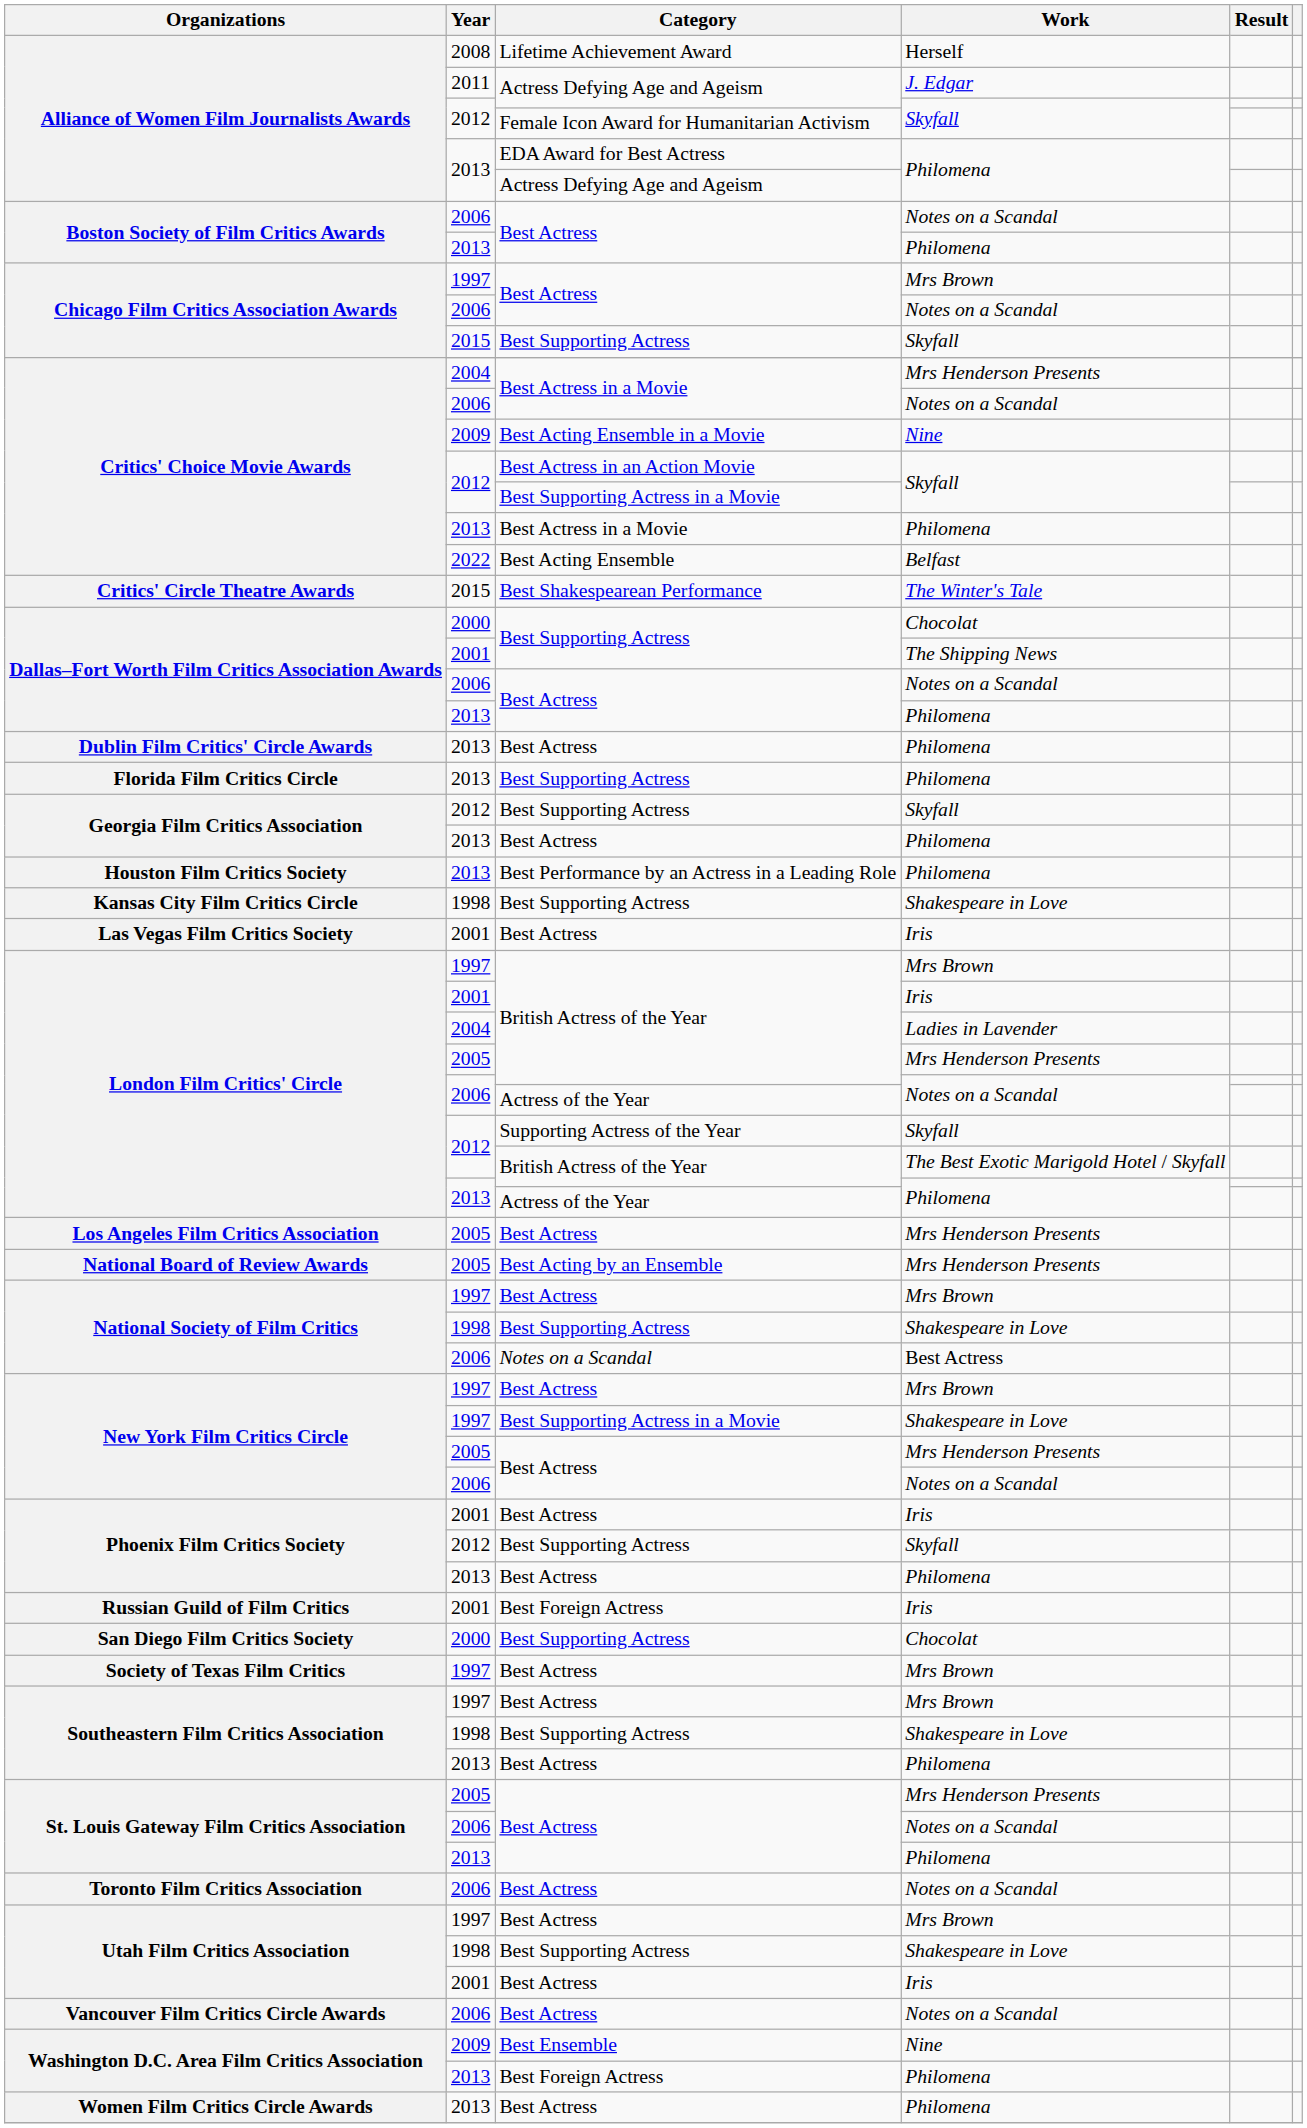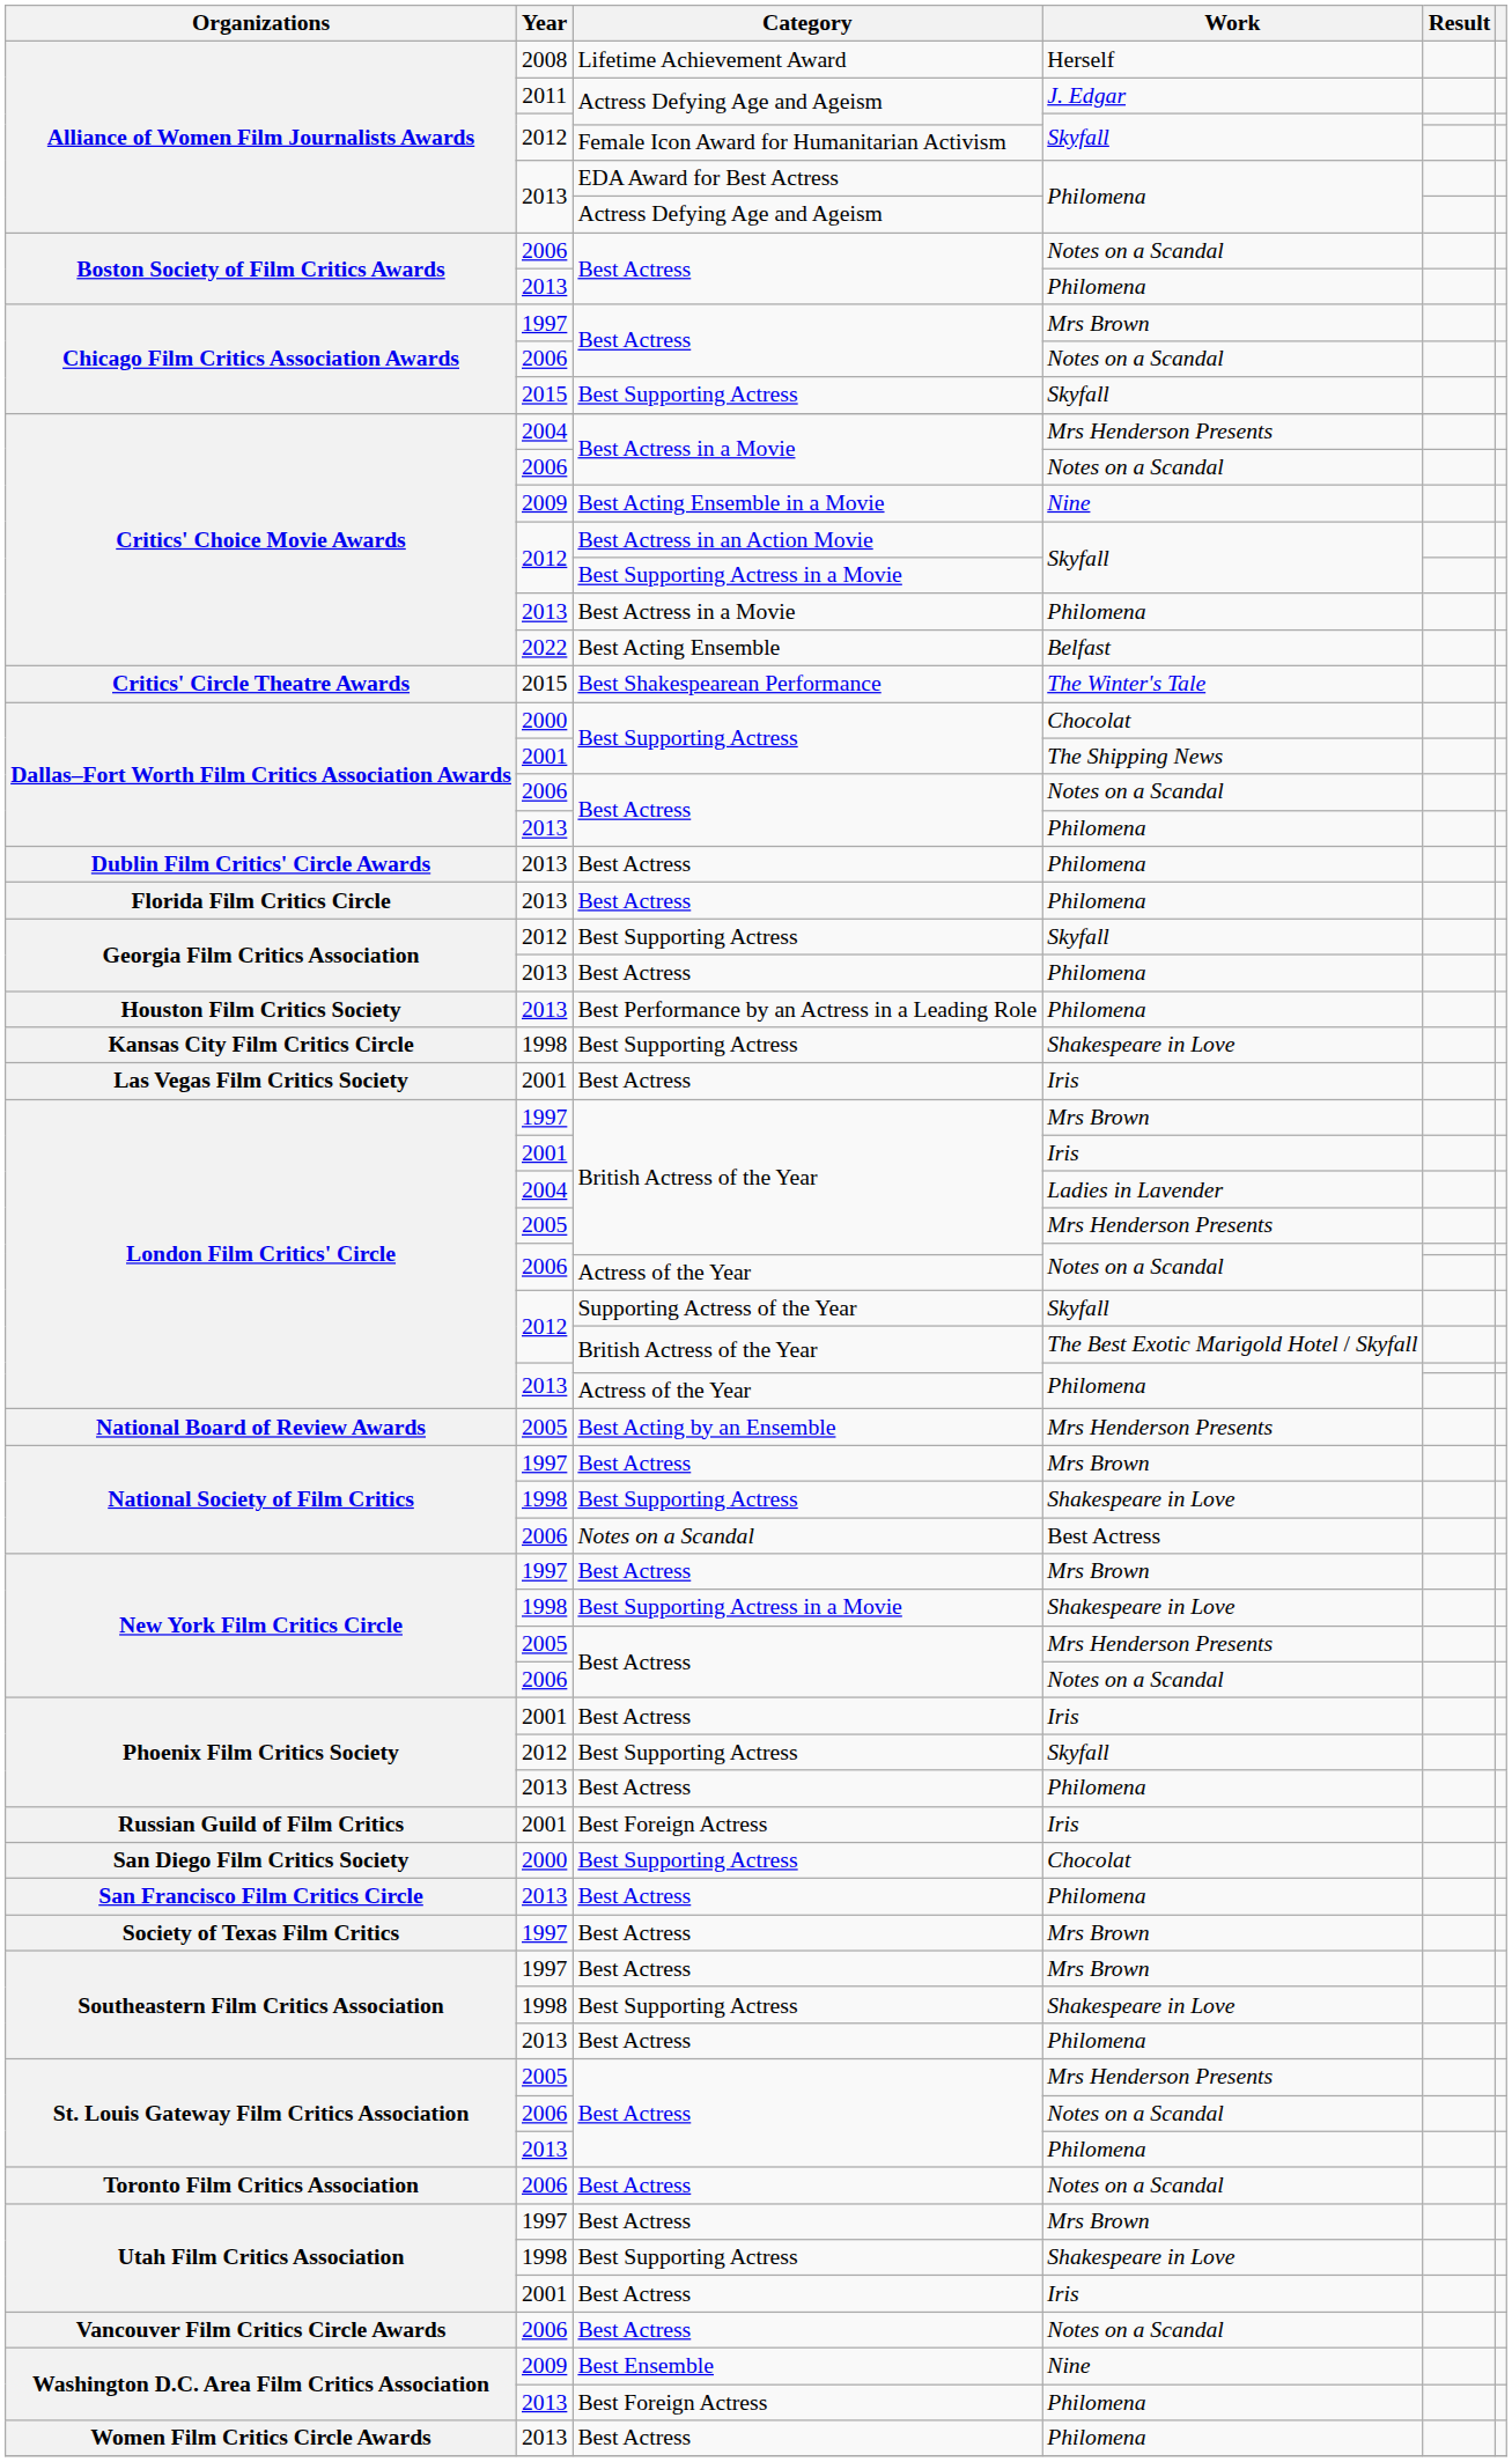Florida Film Critics Circle | Category: Best Supporting Actress -> Best Actress
- row: Los Angeles Film Critics Association | 2005 | Best Actress | Mrs Henderson Presents
New York Film Critics Circle / Shakespeare in Love | Year: 1997 -> 1998
+ row: San Francisco Film Critics Circle | 2013 | Best Actress | Philomena
